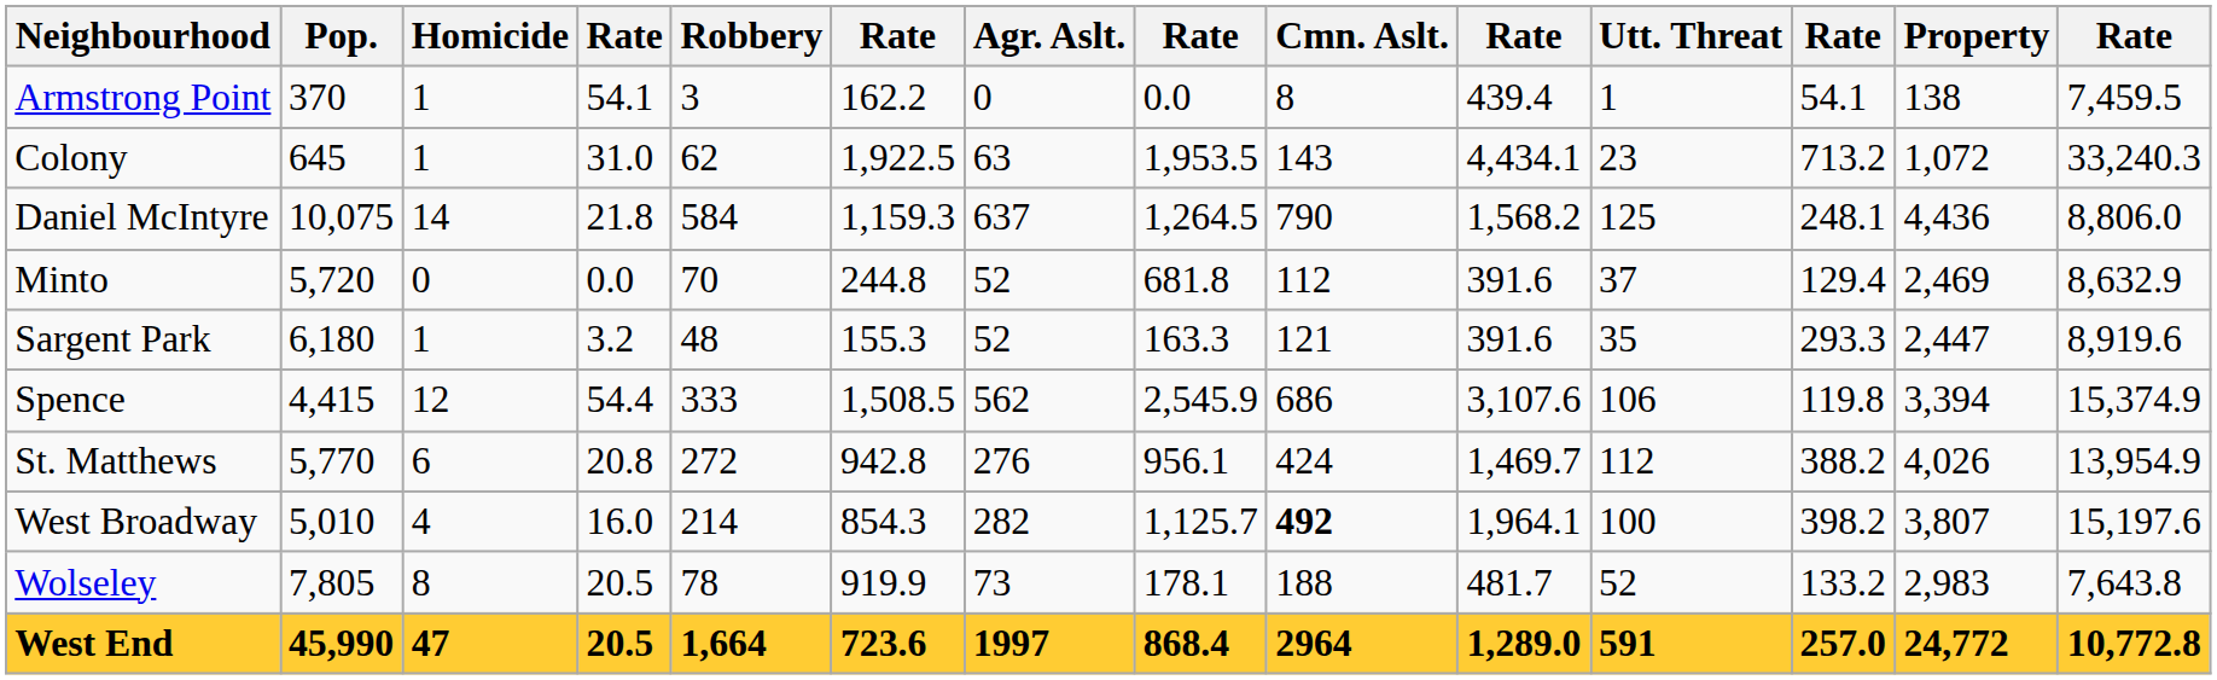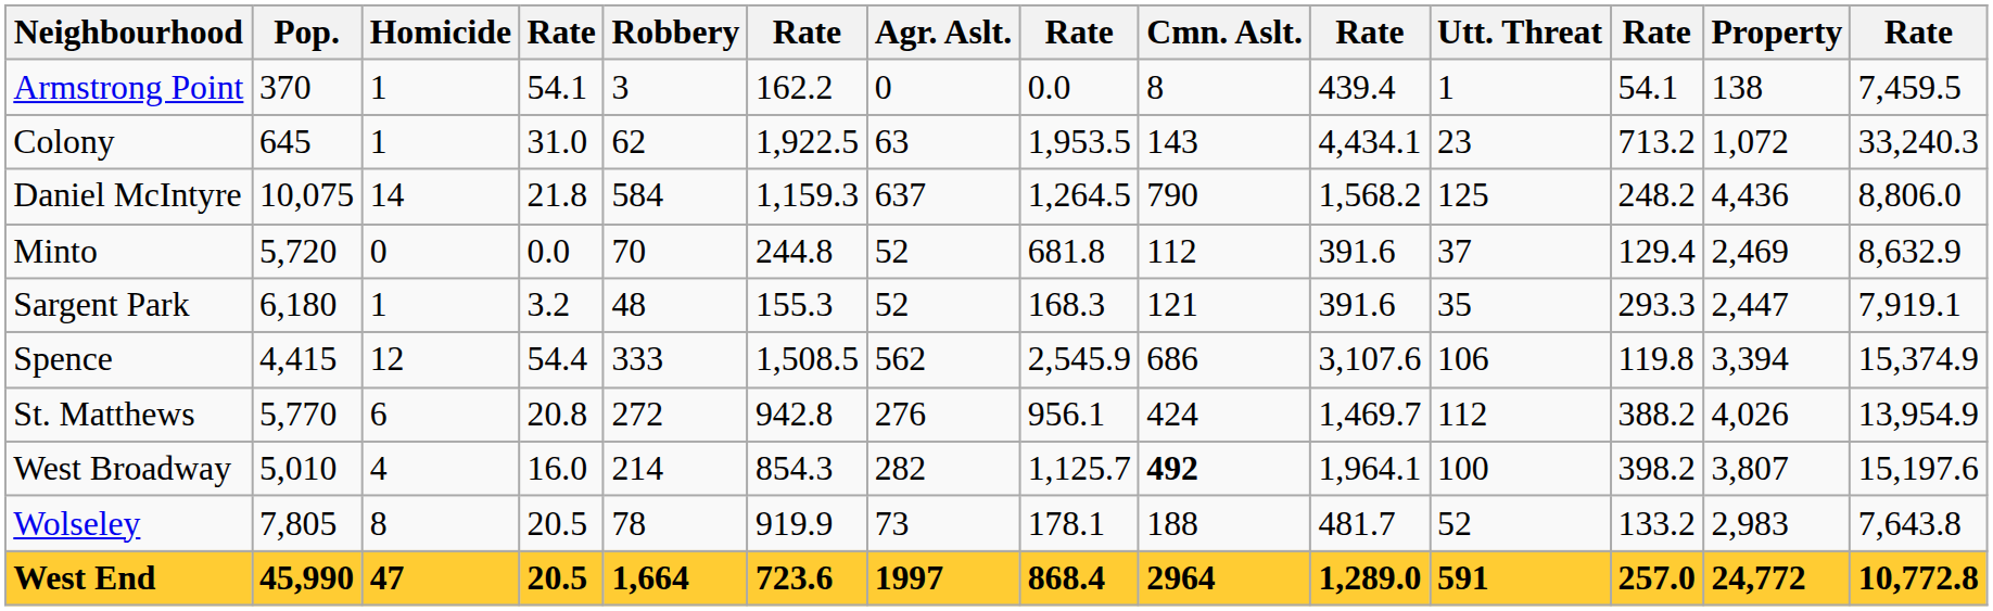Daniel McIntyre | column 12: 248.1 -> 248.2
Sargent Park | column 8: 163.3 -> 168.3
Sargent Park | column 14: 8,919.6 -> 7,919.1
